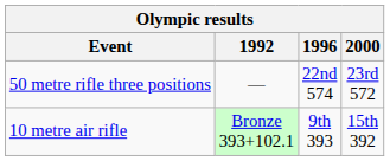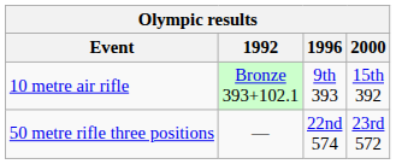rows swapped: 50 metre rifle three positions <-> 10 metre air rifle
